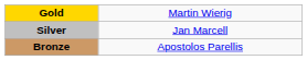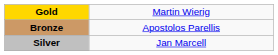rows swapped: Silver <-> Bronze
